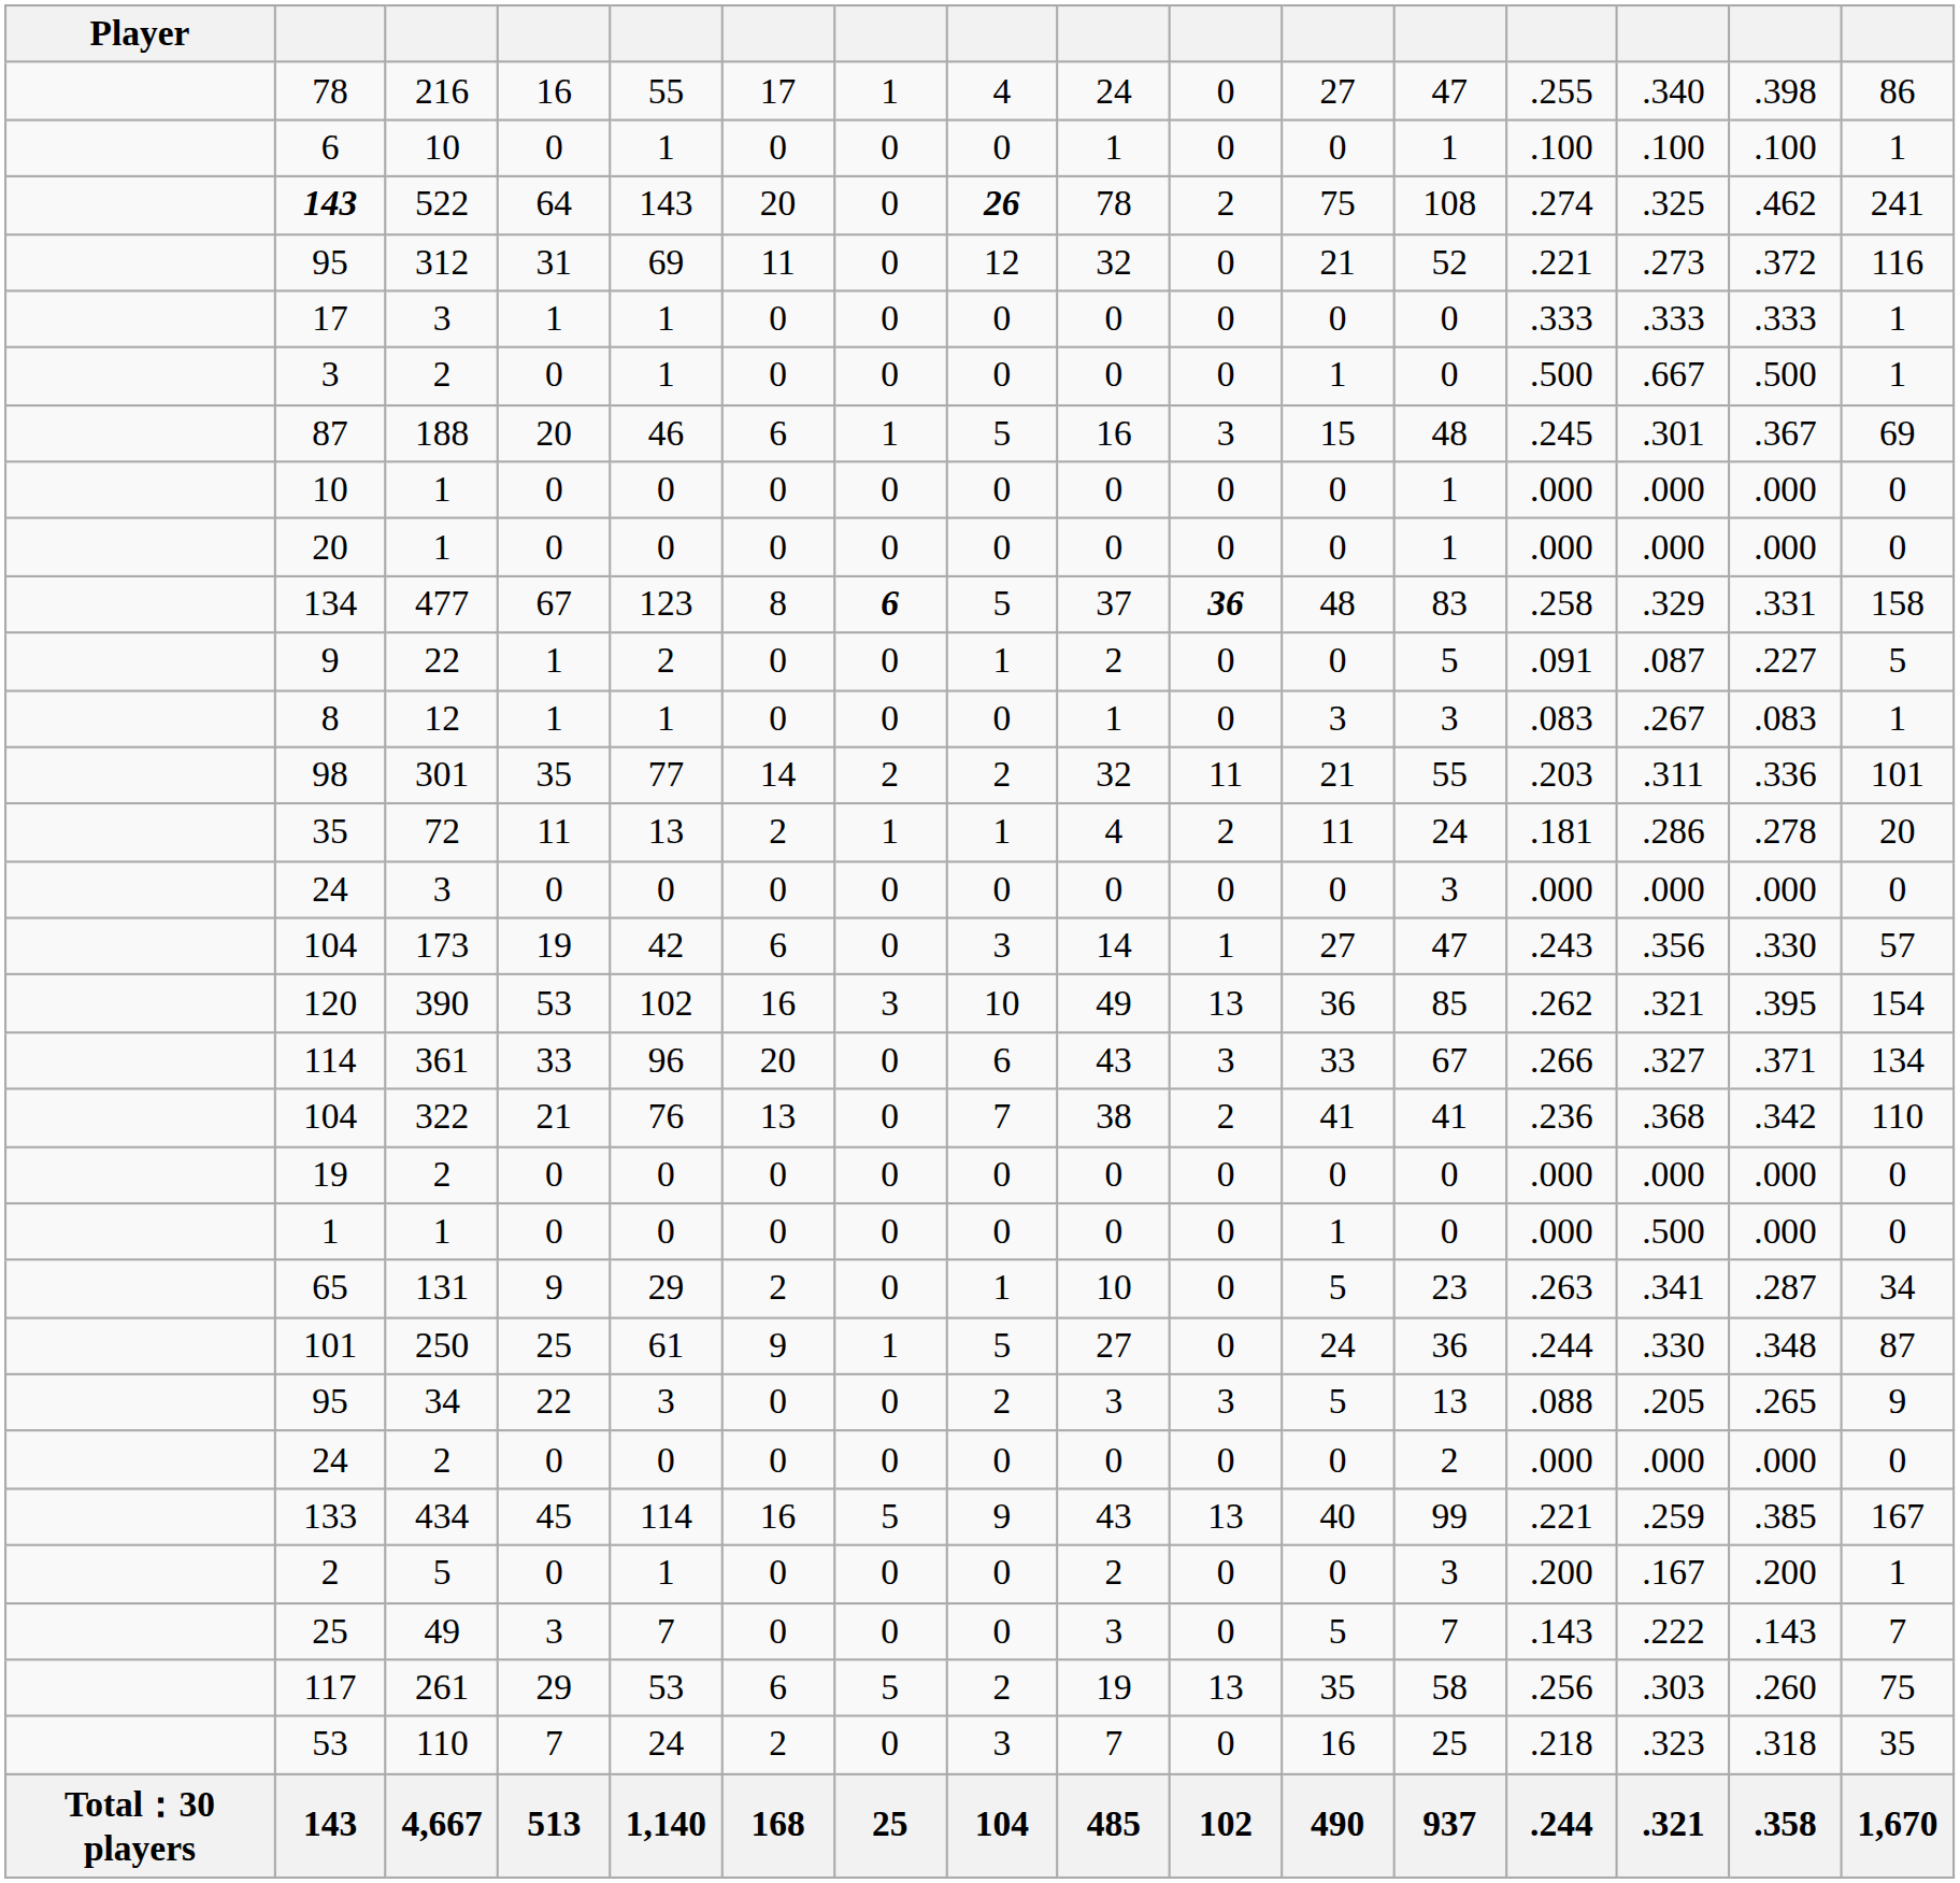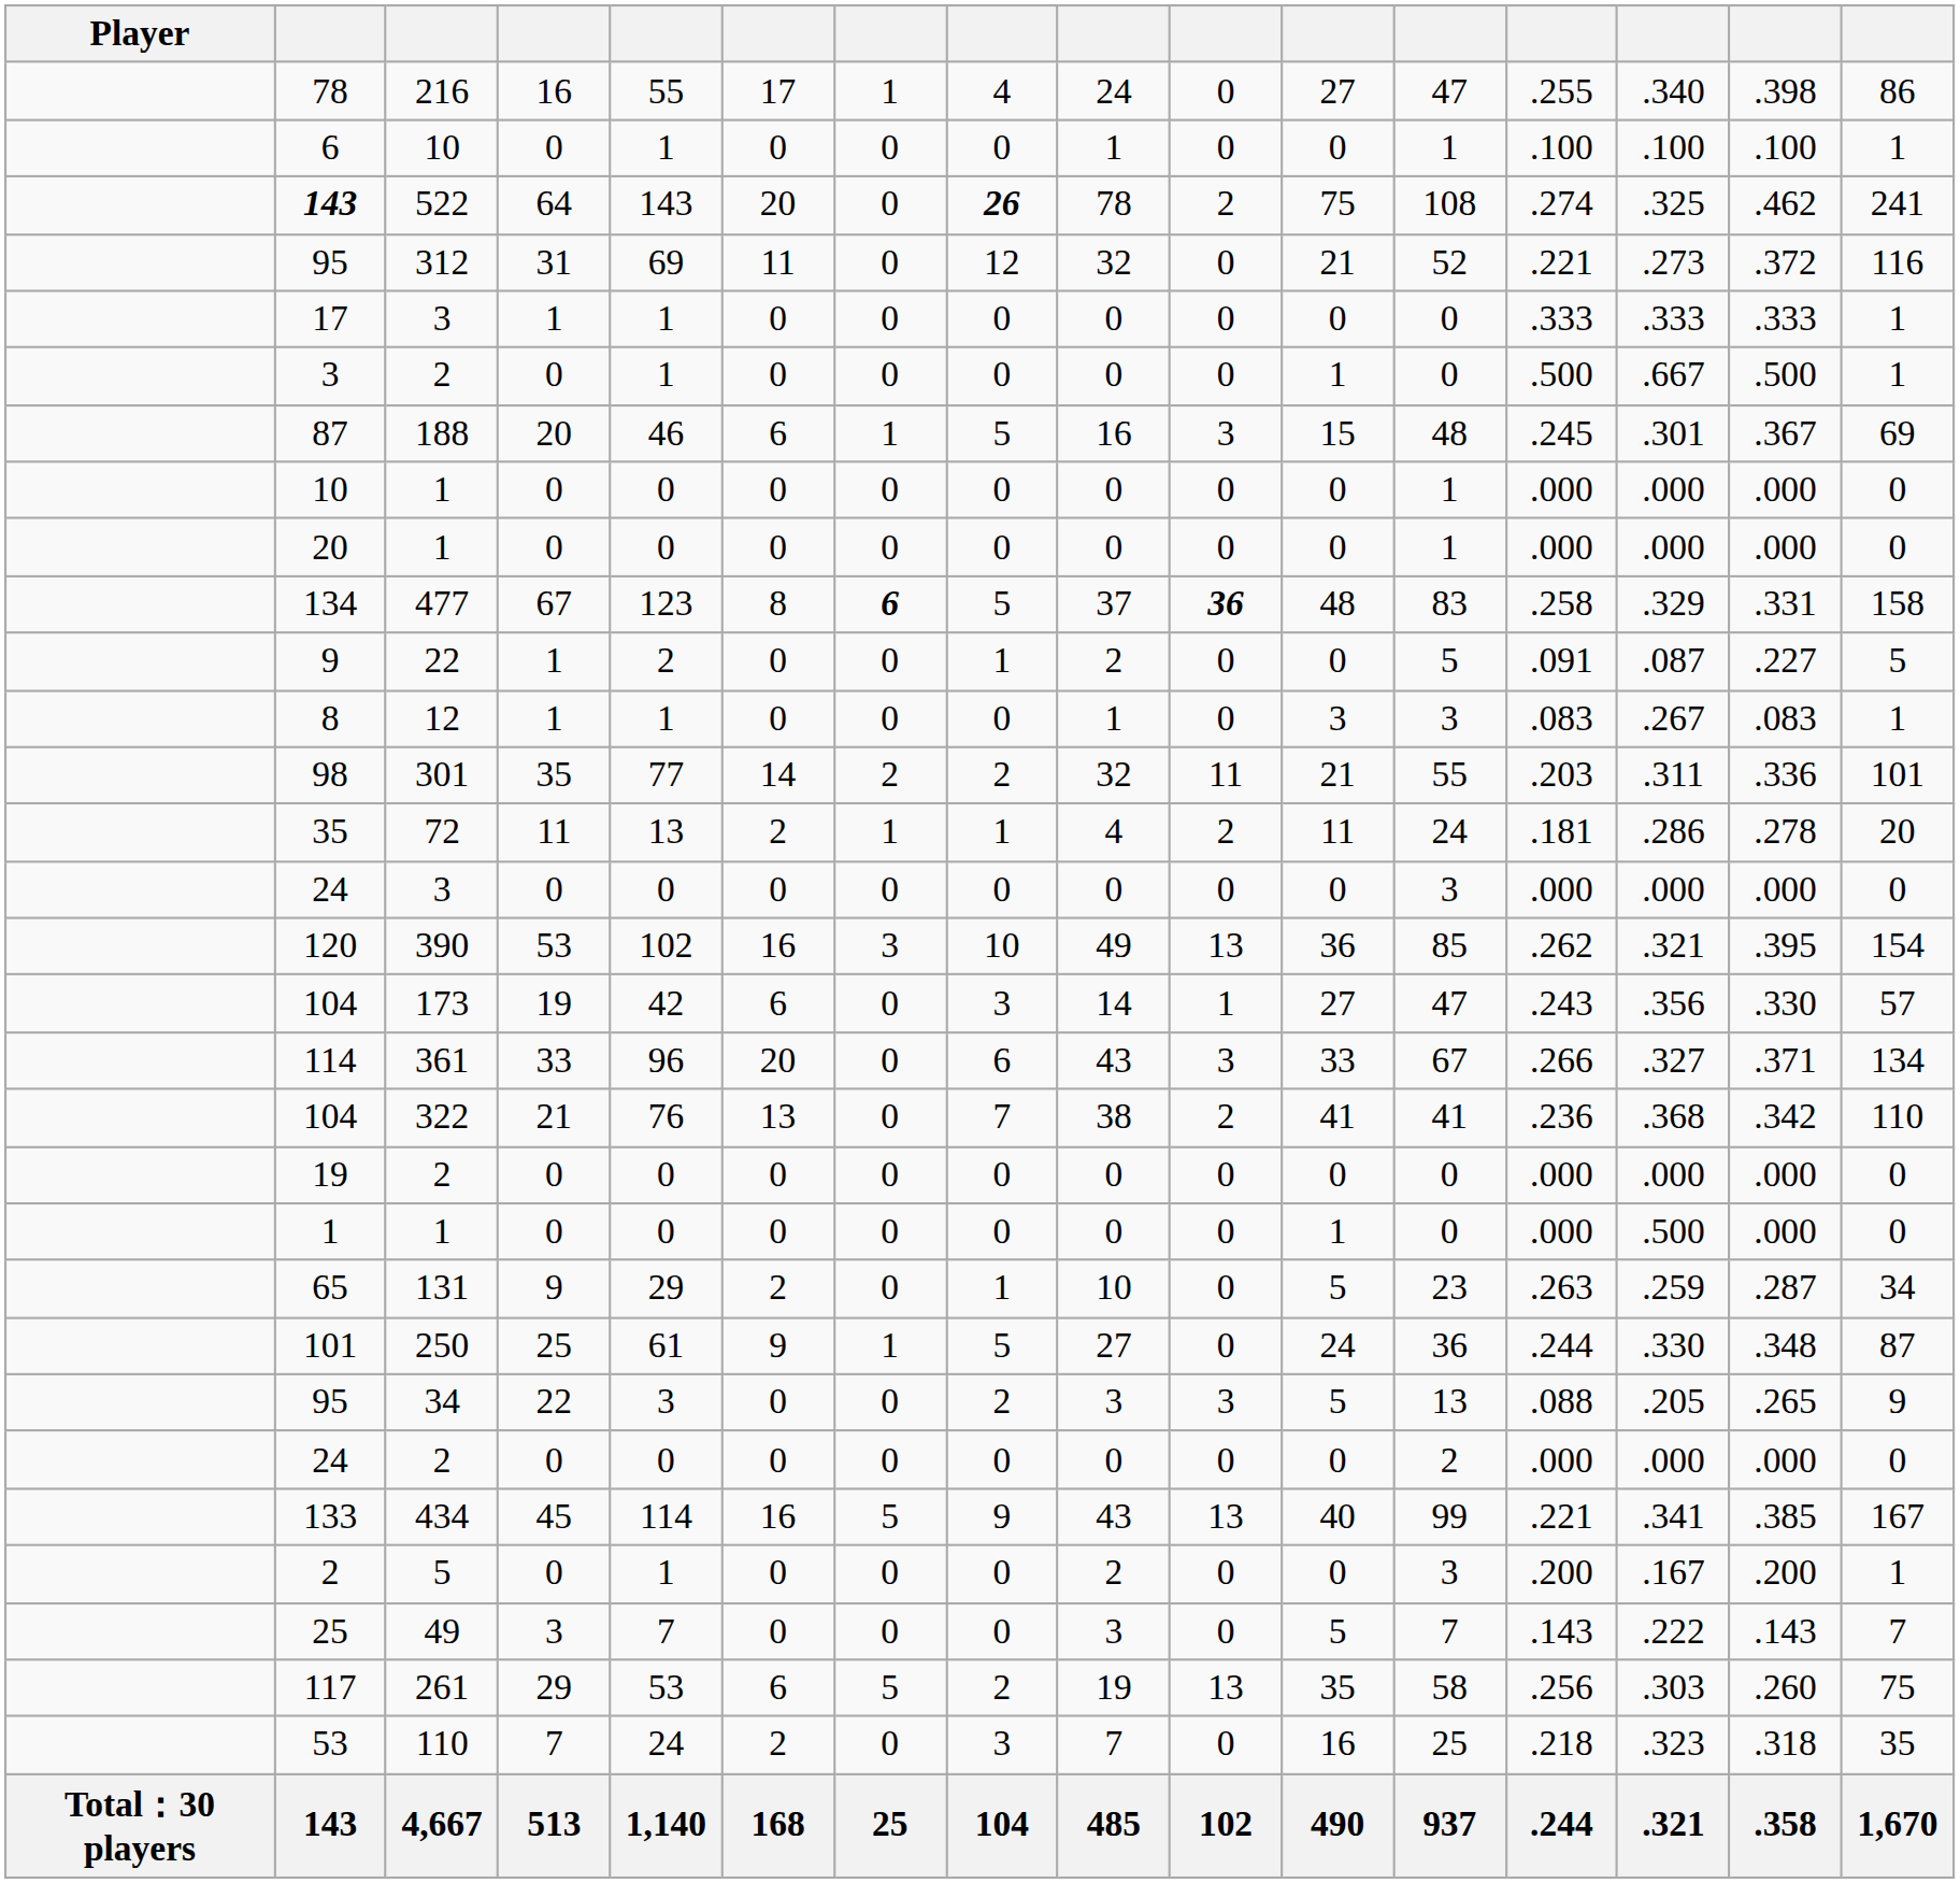rows swapped: 120 <-> 104 / 173
65 | column 14: .341 -> .259
133 | column 14: .259 -> .341
